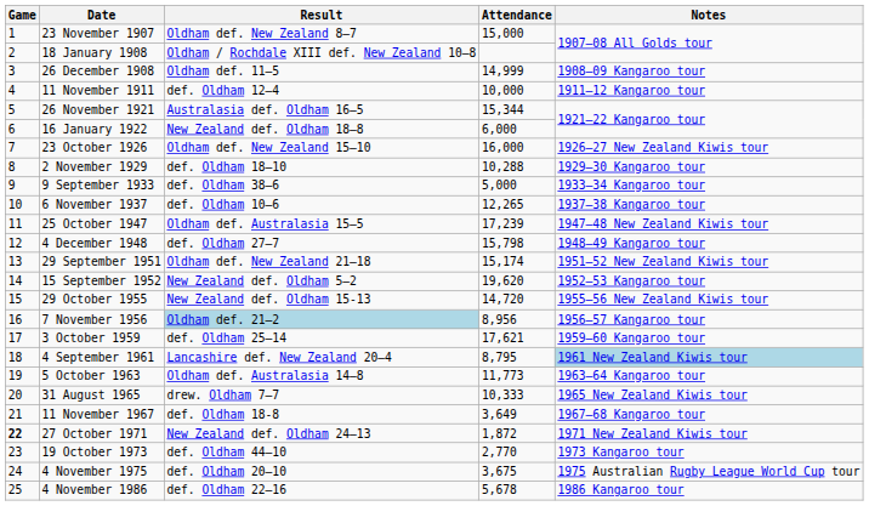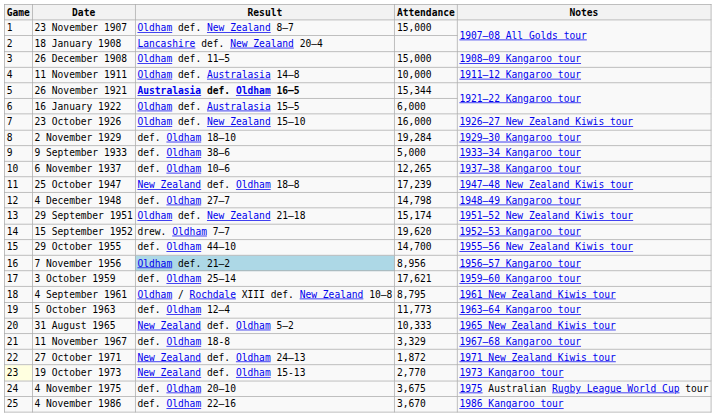18 January 1908 | Result: Oldham / Rochdale XIII def. New Zealand 10–8 -> Lancashire def. New Zealand 20–4
26 December 1908 | Attendance: 14,999 -> 15,000
11 November 1911 | Result: def. Oldham 12–4 -> Oldham def. Australasia 14–8
26 November 1921 | Result: normal -> bold
16 January 1922 | Result: New Zealand def. Oldham 18–8 -> Oldham def. Australasia 15–5
2 November 1929 | Attendance: 10,288 -> 19,284
25 October 1947 | Result: Oldham def. Australasia 15–5 -> New Zealand def. Oldham 18–8
4 December 1948 | Attendance: 15,798 -> 14,798
15 September 1952 | Result: New Zealand def. Oldham 5–2 -> drew. Oldham 7–7
29 October 1955 | Result: New Zealand def. Oldham 15-13 -> def. Oldham 44–10
29 October 1955 | Attendance: 14,720 -> 14,700
4 September 1961 | Result: Lancashire def. New Zealand 20–4 -> Oldham / Rochdale XIII def. New Zealand 10–8
4 September 1961 | Notes: lightblue background -> no background
5 October 1963 | Result: Oldham def. Australasia 14–8 -> def. Oldham 12–4
31 August 1965 | Result: drew. Oldham 7–7 -> New Zealand def. Oldham 5–2
11 November 1967 | Attendance: 3,649 -> 3,329
27 October 1971 | Game: bold -> normal
19 October 1973 | Game: no background -> lightyellow background
19 October 1973 | Result: def. Oldham 44–10 -> New Zealand def. Oldham 15-13
4 November 1986 | Attendance: 5,678 -> 3,670
